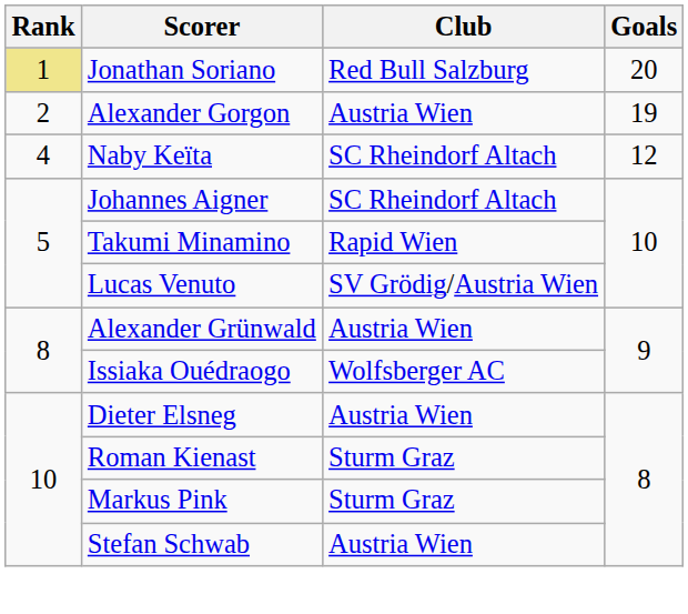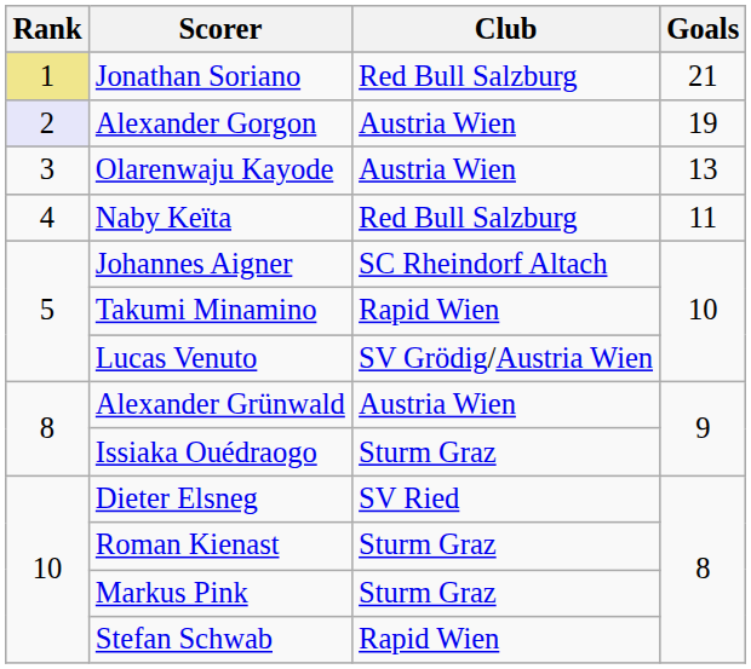Jonathan Soriano | Goals: 20 -> 21
Alexander Gorgon | Rank: no background -> lavender background
+ row: 3 | Olarenwaju Kayode | Austria Wien | 13
Naby Keïta | Club: SC Rheindorf Altach -> Red Bull Salzburg
Naby Keïta | Goals: 12 -> 11
Issiaka Ouédraogo | Club: Wolfsberger AC -> Sturm Graz
Dieter Elsneg | Club: Austria Wien -> SV Ried
Stefan Schwab | Club: Austria Wien -> Rapid Wien
